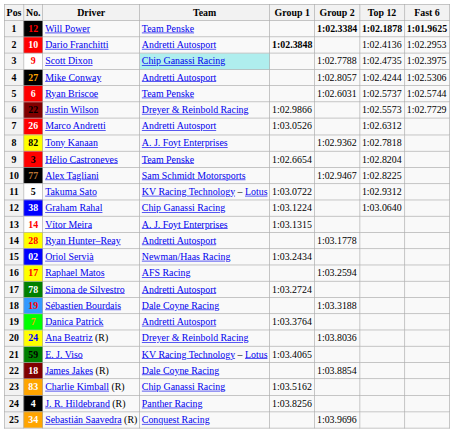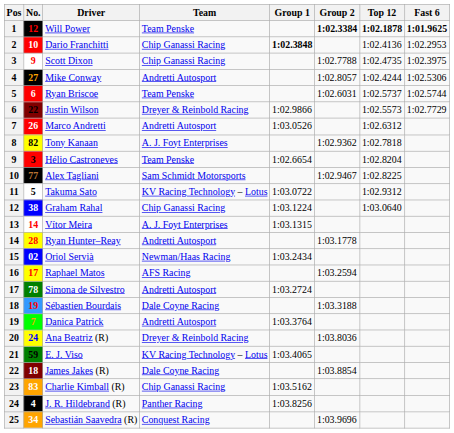Dario Franchitti | Team: Andretti Autosport -> Chip Ganassi Racing
Scott Dixon | Team: paleturquoise background -> no background
